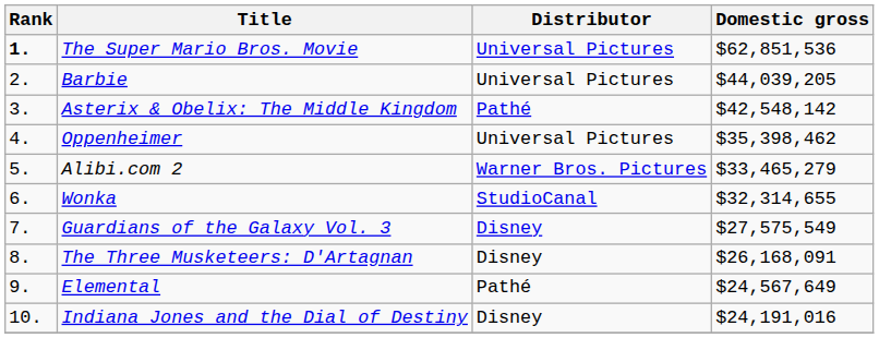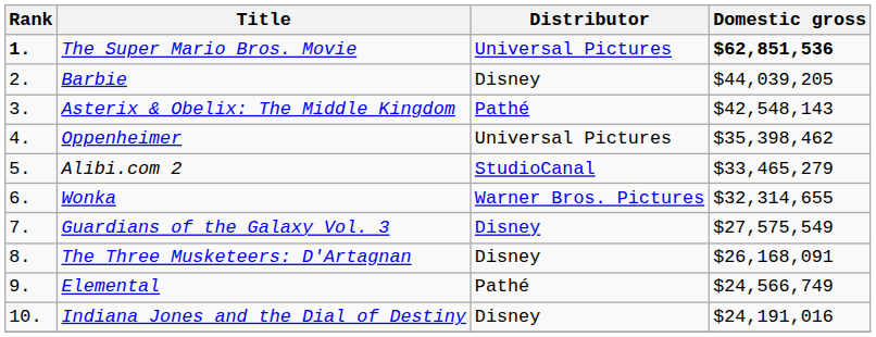The Super Mario Bros. Movie | Domestic gross: normal -> bold
Barbie | Distributor: Universal Pictures -> Disney
Asterix & Obelix: The Middle Kingdom | Domestic gross: $42,548,142 -> $42,548,143
Alibi.com 2 | Distributor: Warner Bros. Pictures -> StudioCanal
Wonka | Distributor: StudioCanal -> Warner Bros. Pictures
Elemental | Domestic gross: $24,567,649 -> $24,566,749
